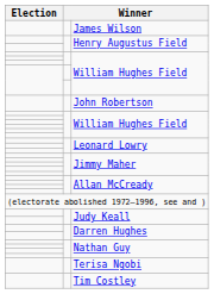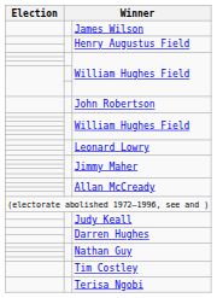rows swapped: Terisa Ngobi <-> Tim Costley
